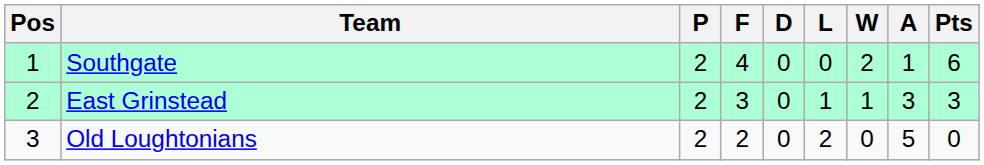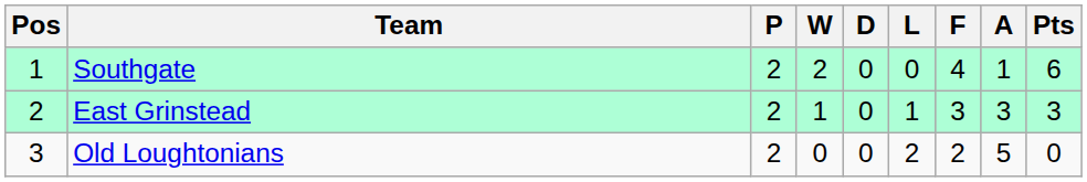columns swapped: W <-> F
